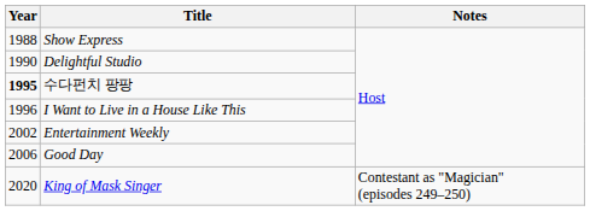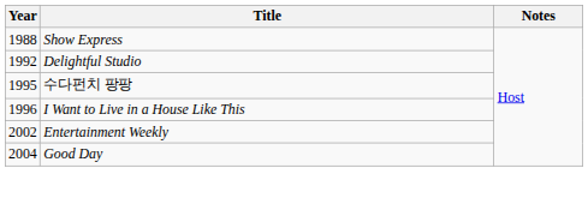Delightful Studio | Year: 1990 -> 1992
수다펀치 팡팡 | Year: bold -> normal
Good Day | Year: 2006 -> 2004
- row: 2020 | King of Mask Singer | Contestant as "Magician" (episodes 249–250)
